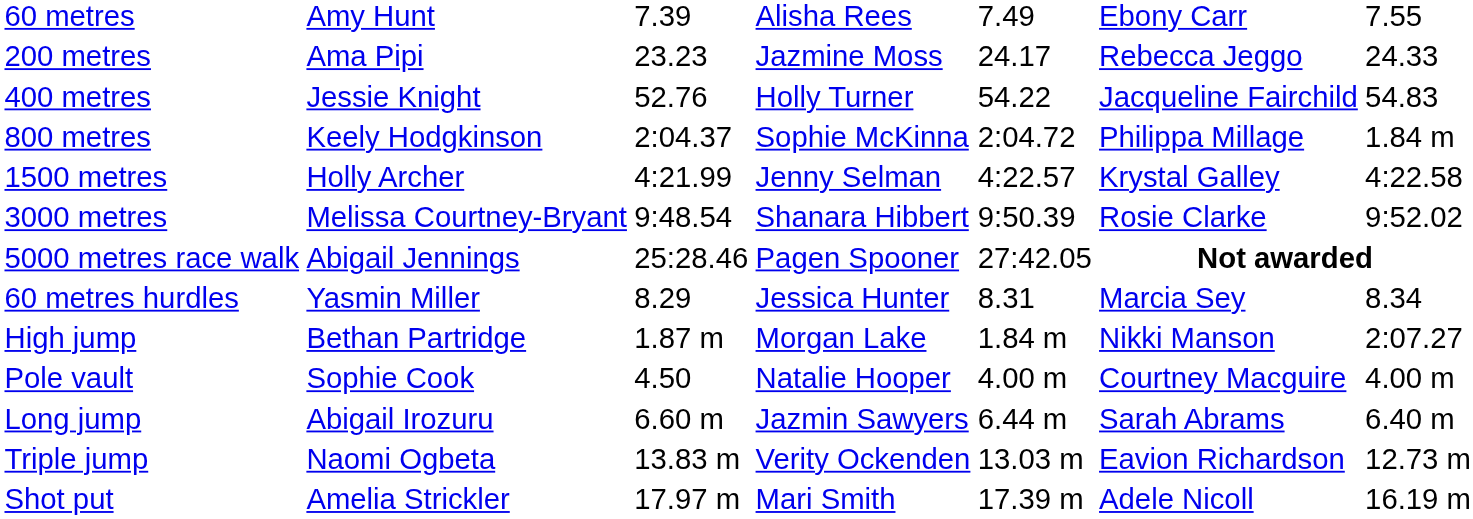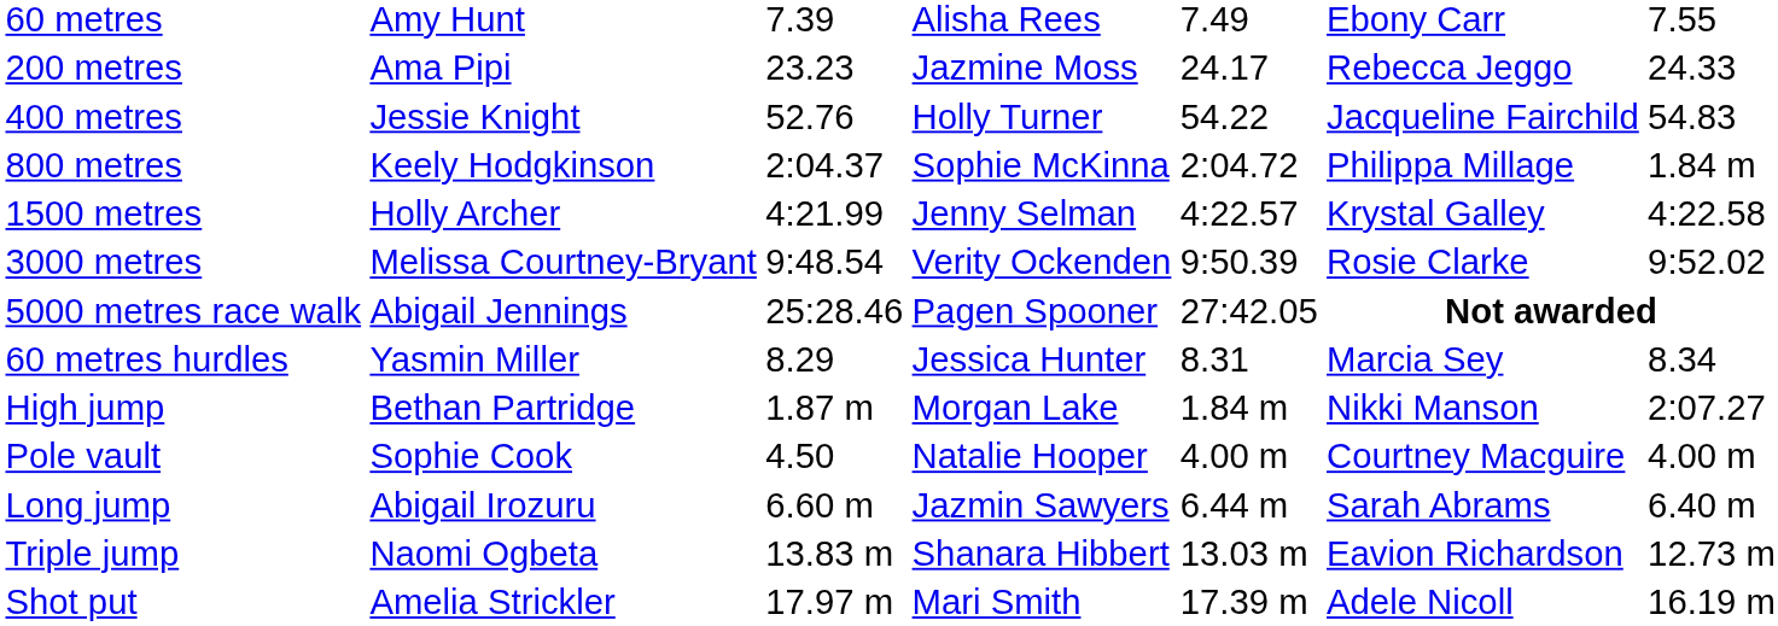3000 metres | column 4: Shanara Hibbert -> Verity Ockenden
Triple jump | column 4: Verity Ockenden -> Shanara Hibbert
